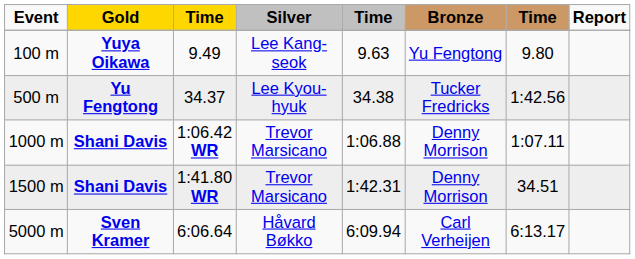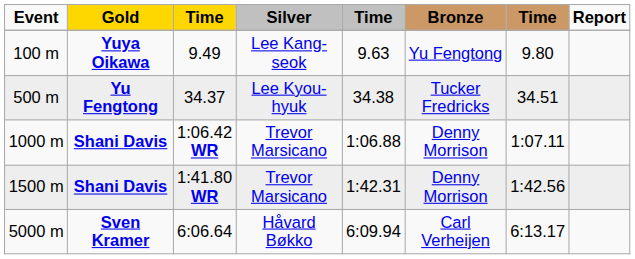500 m | column 7: 1:42.56 -> 34.51
1500 m | column 7: 34.51 -> 1:42.56
